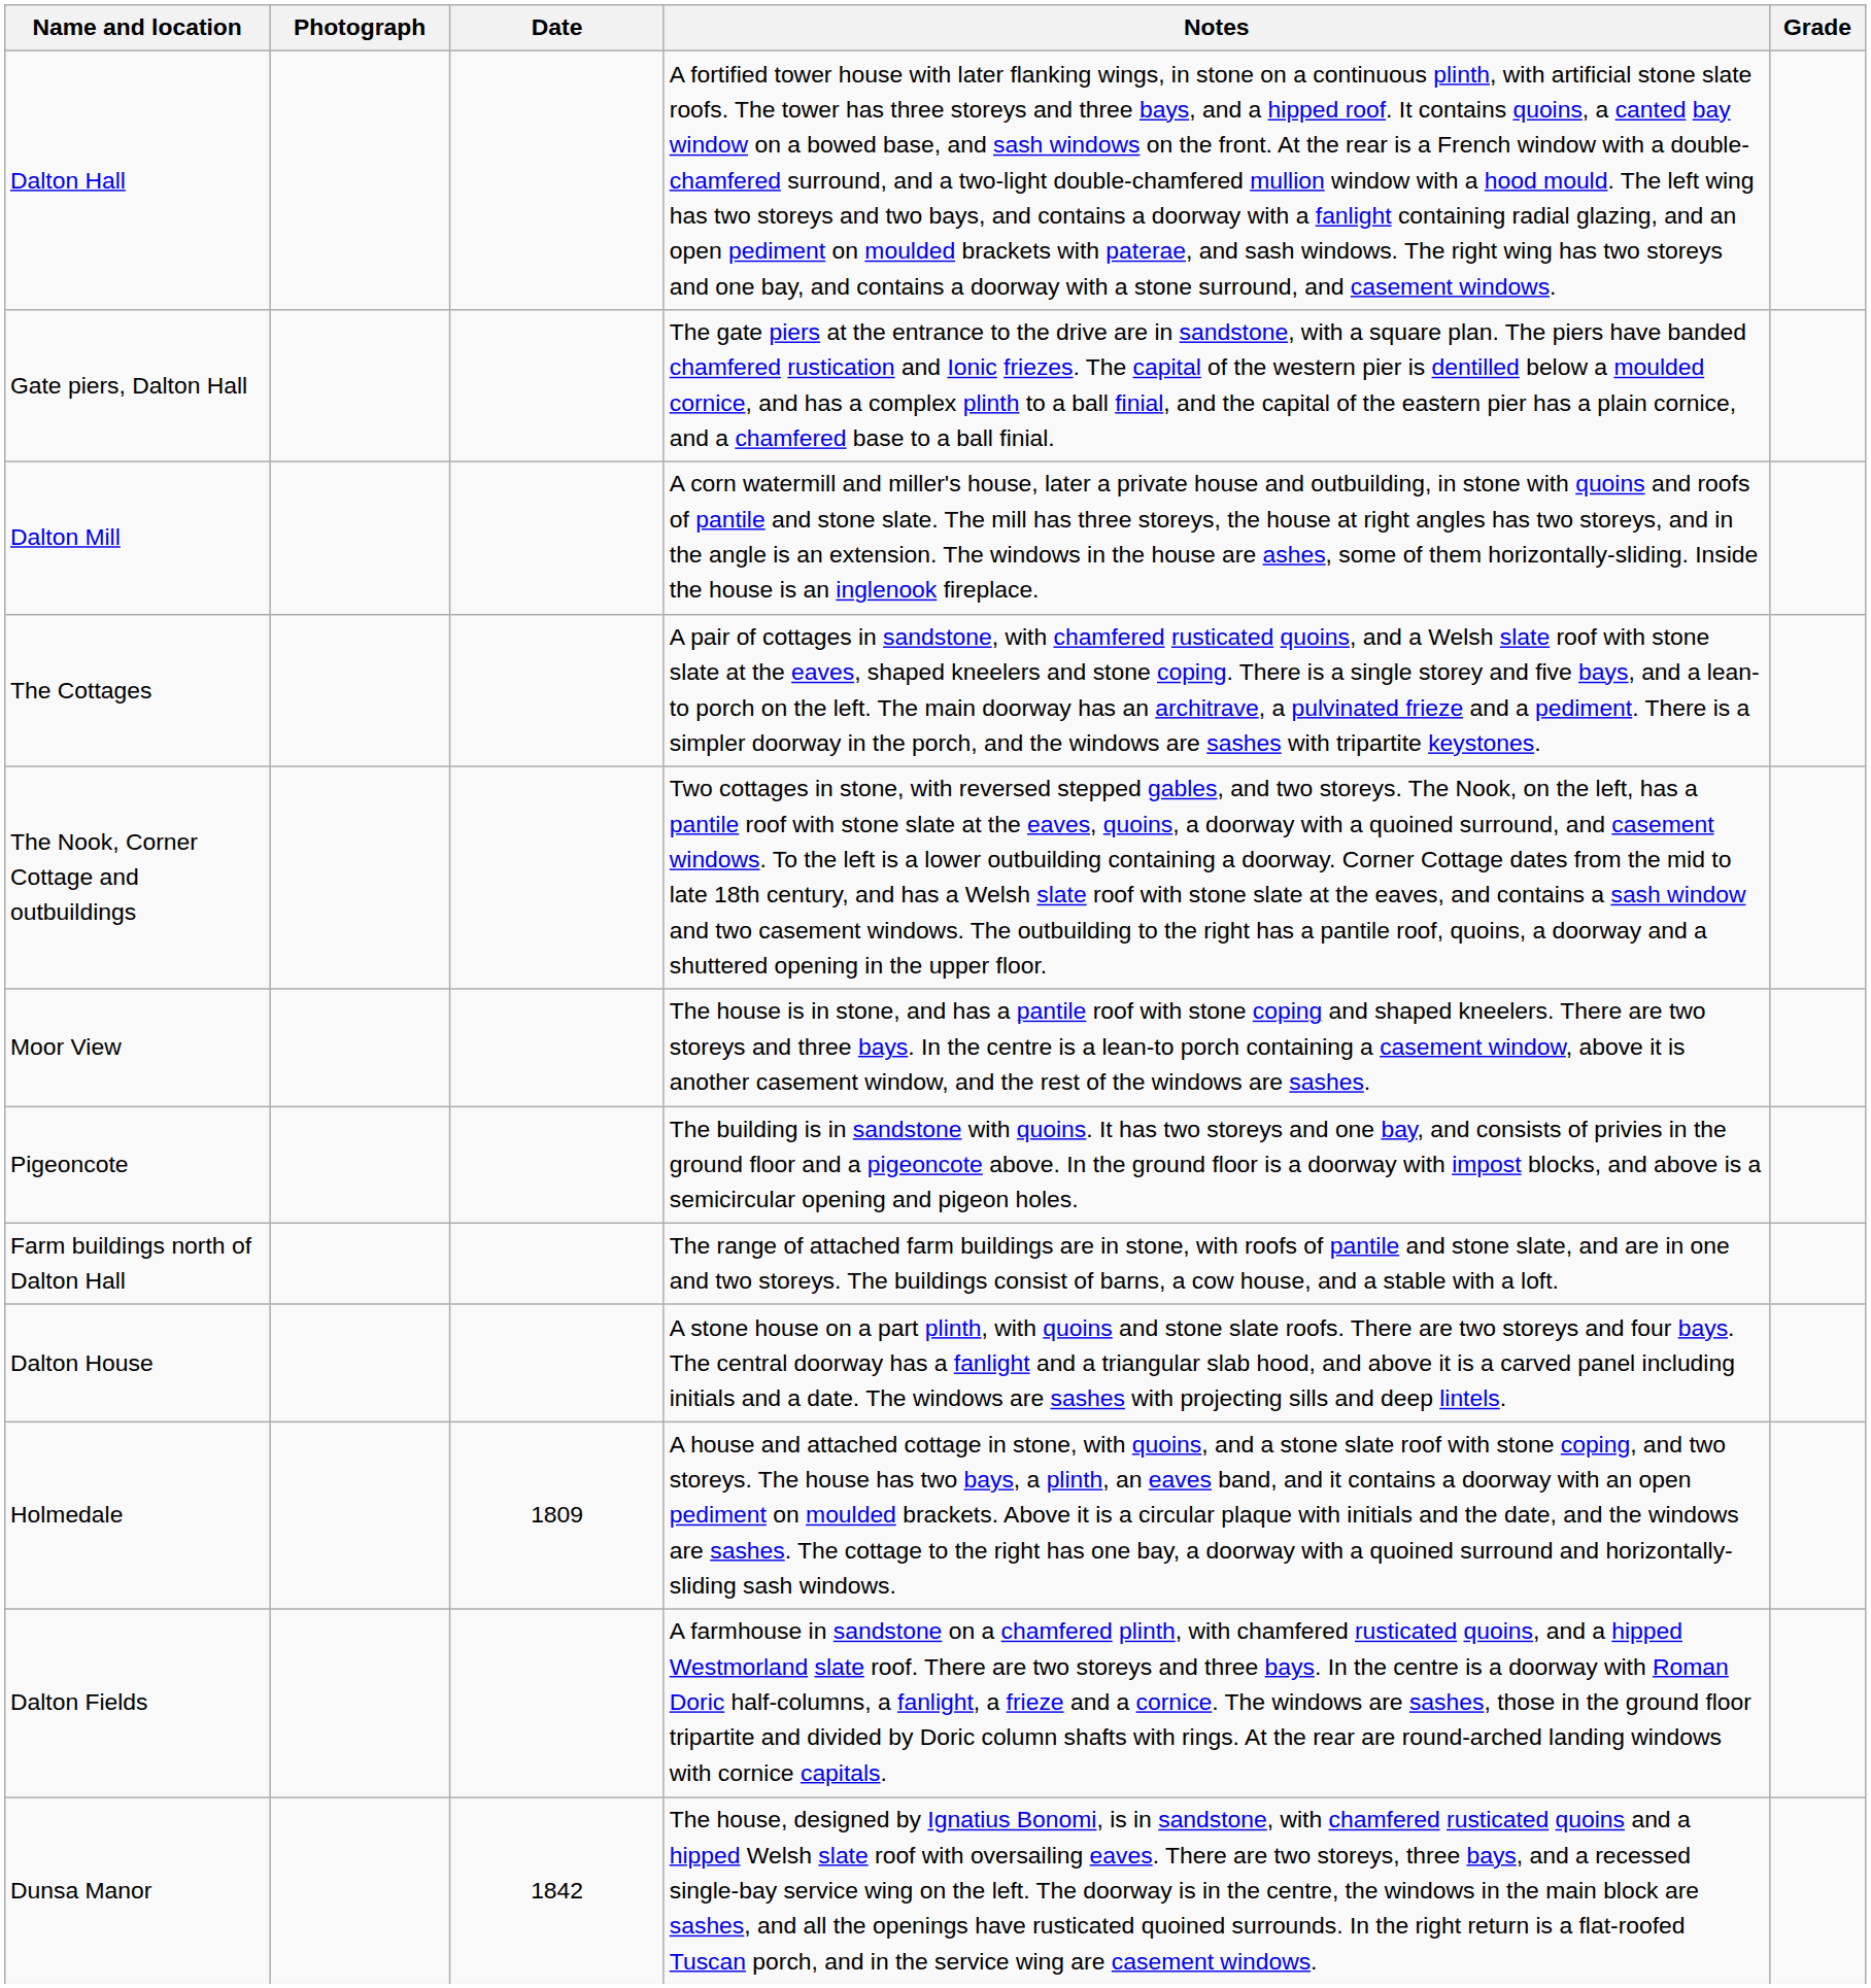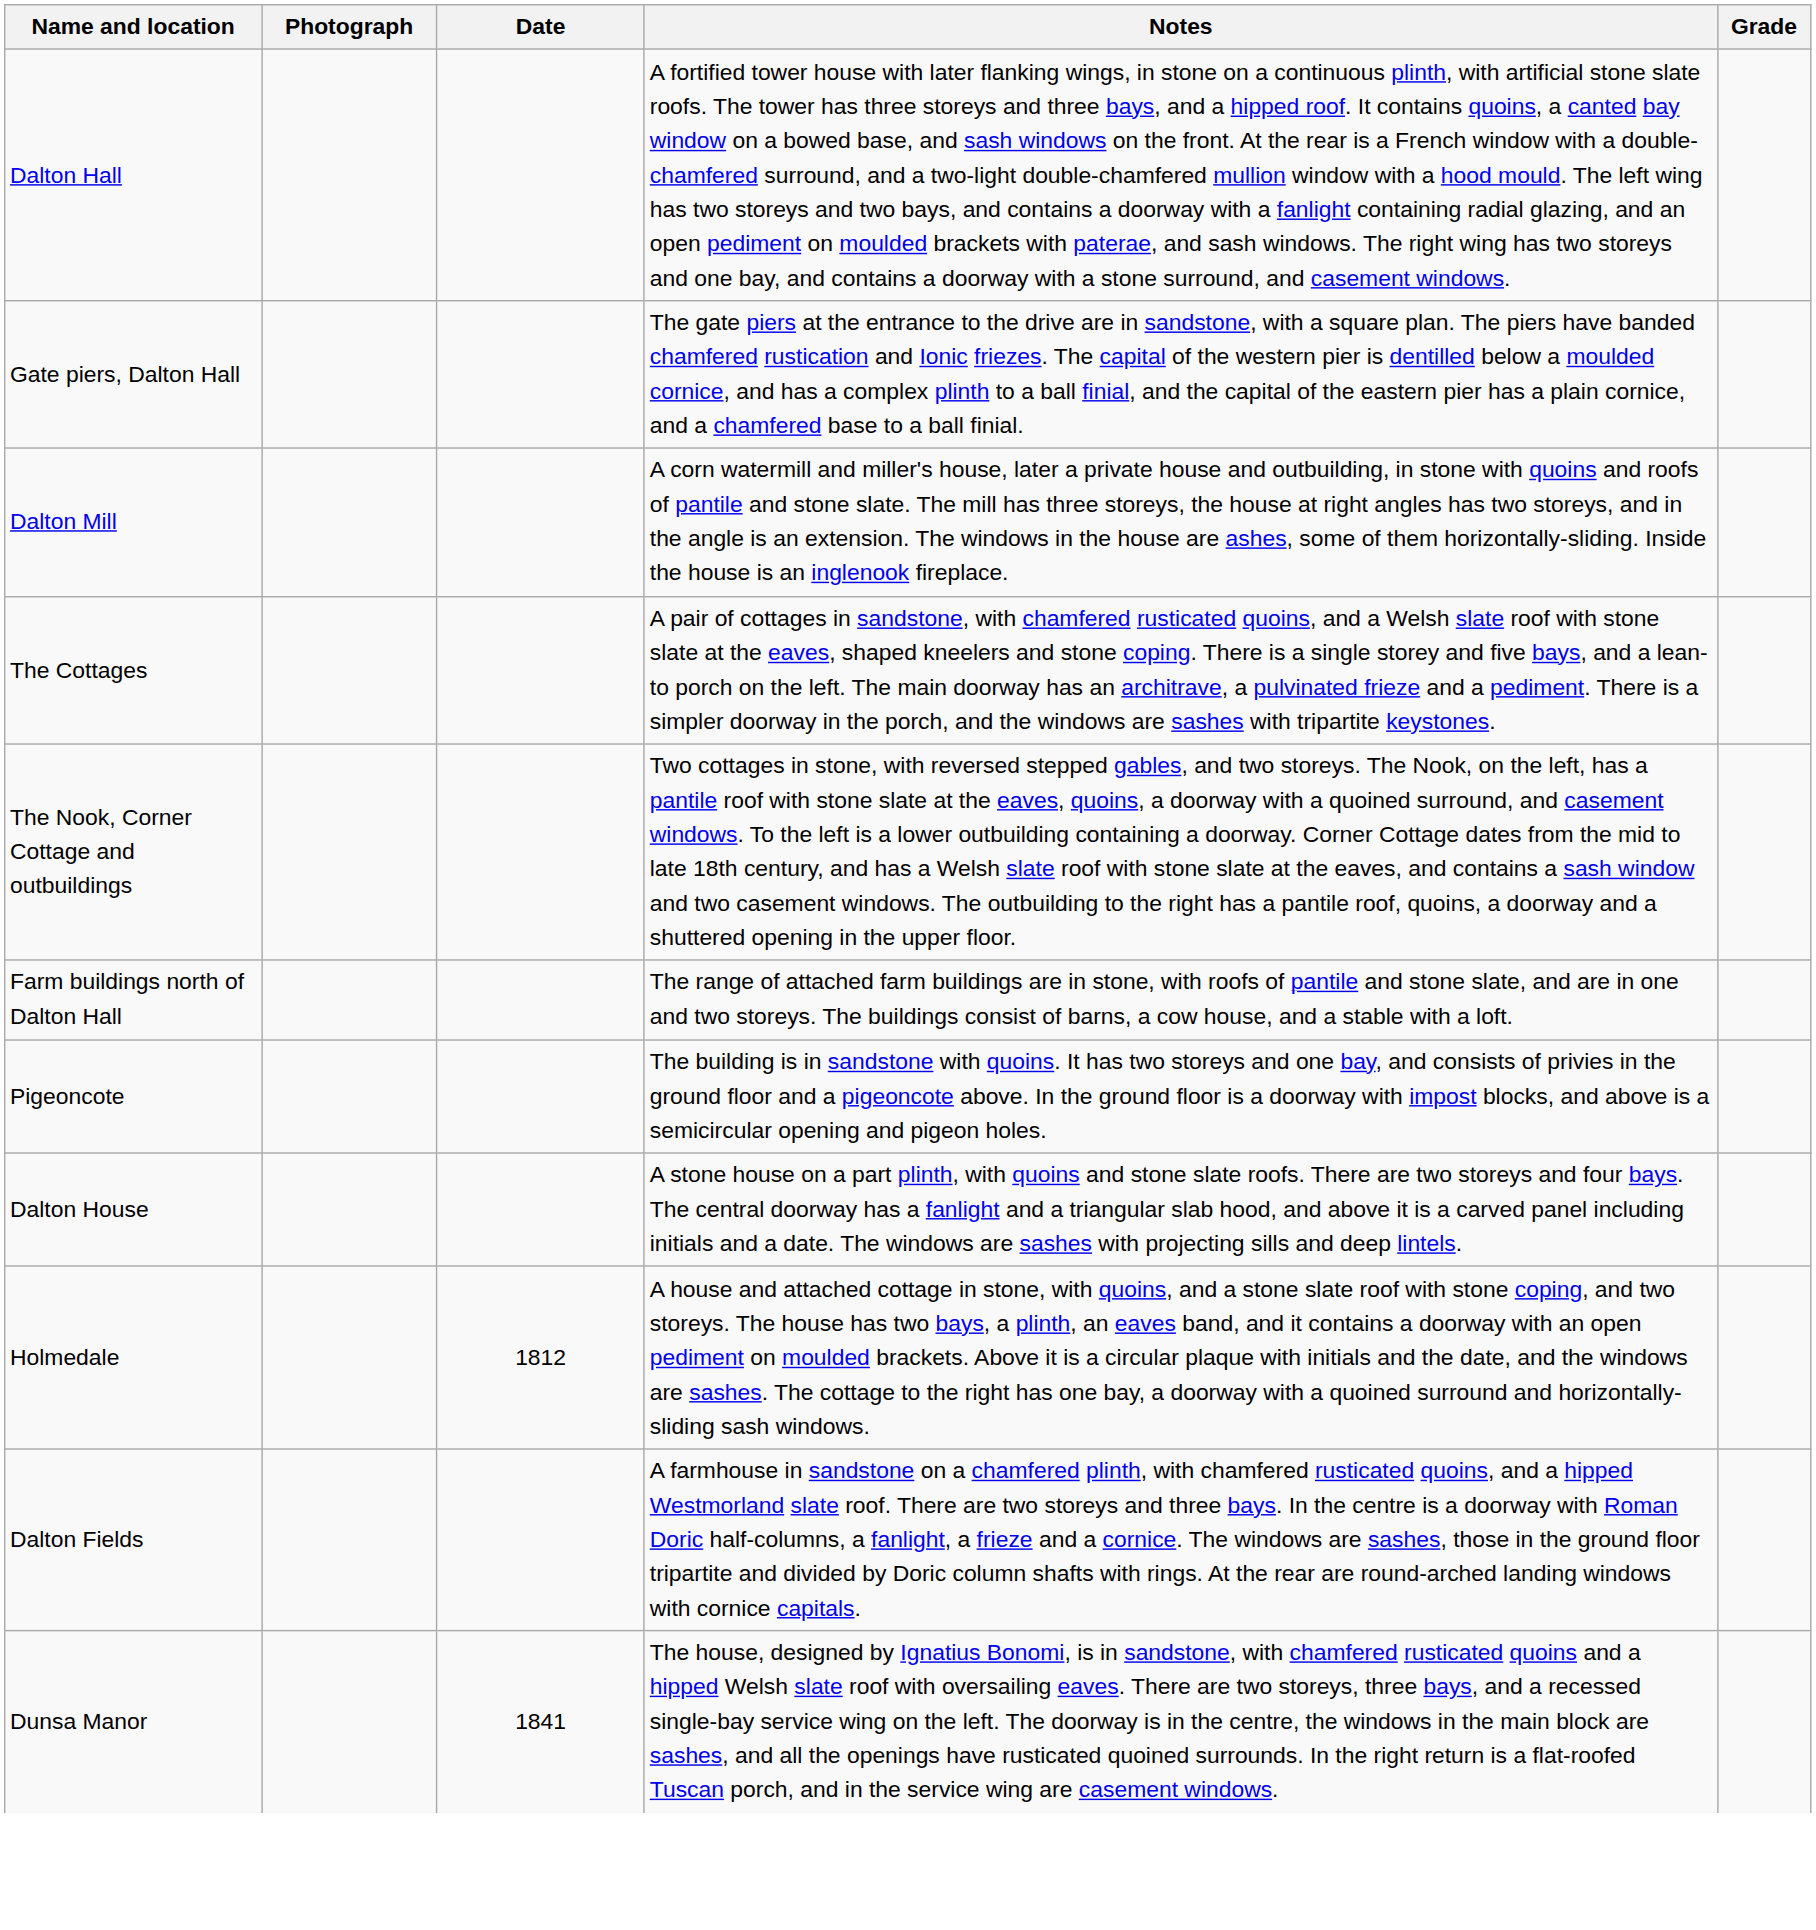- row: Moor View | The house is in stone, and has a pantile roof with stone coping and shaped kneelers. There are two storeys and three bays. In the centre is a lean-to porch containing a casement window, above it is another casement window, and the rest of the windows are sashes.
rows swapped: Pigeoncote <-> Farm buildings north of Dalton Hall
Holmedale | Date: 1809 -> 1812
Dunsa Manor | Date: 1842 -> 1841
